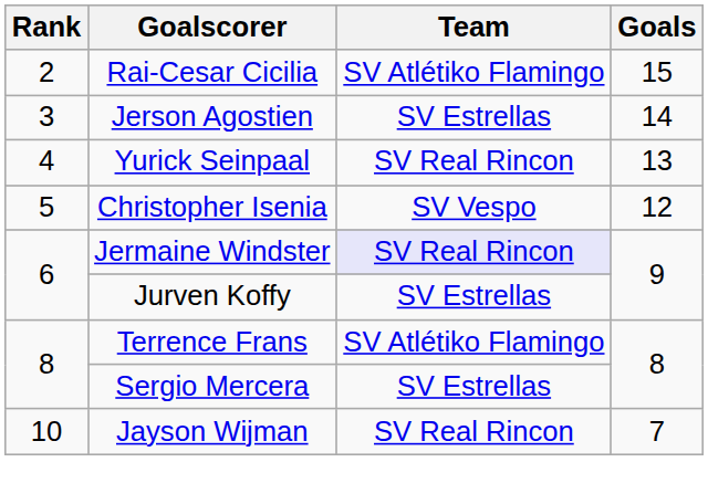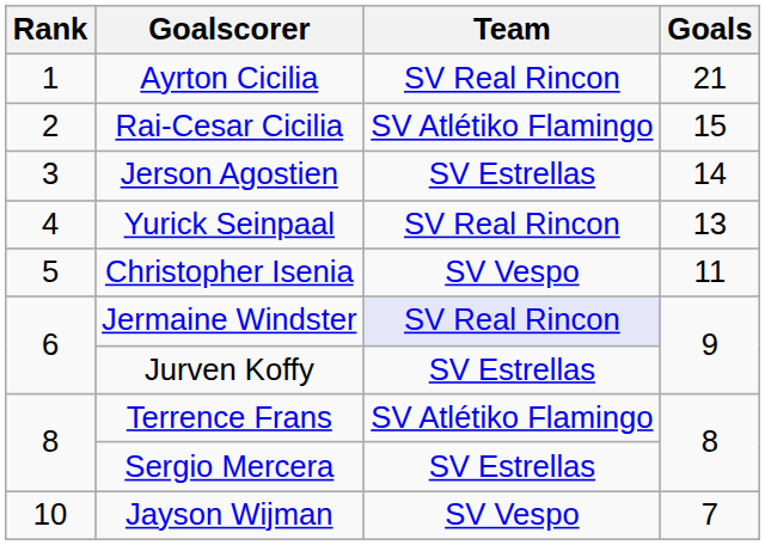+ row: 1 | Ayrton Cicilia | SV Real Rincon | 21
Christopher Isenia | Goals: 12 -> 11
Jayson Wijman | Team: SV Real Rincon -> SV Vespo
